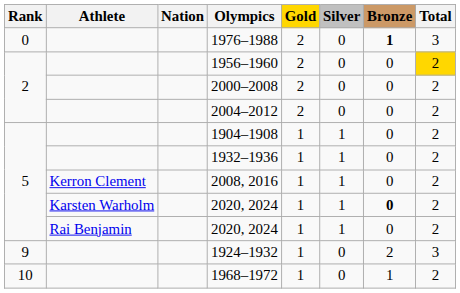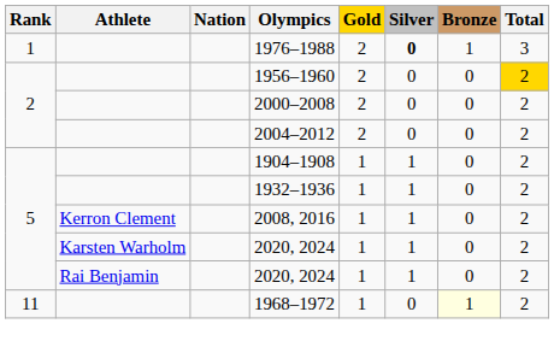1976–1988 | Rank: 0 -> 1
1976–1988 | Silver: normal -> bold
1976–1988 | Bronze: bold -> normal
Karsten Warholm / 2020, 2024 | Bronze: bold -> normal
- row: 9 | 1924–1932 | 1 | 0 | 2 | 3
1968–1972 | Rank: 10 -> 11
1968–1972 | Bronze: no background -> lightyellow background
